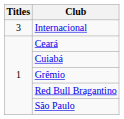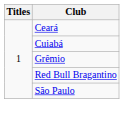- row: 3 | Internacional
